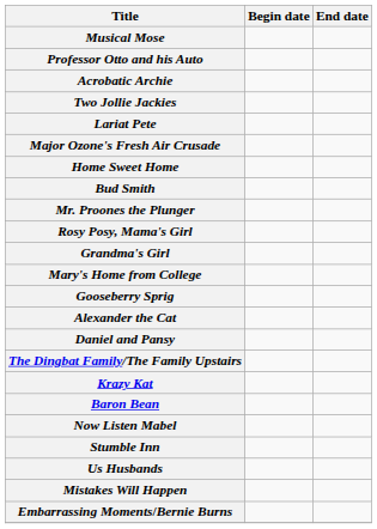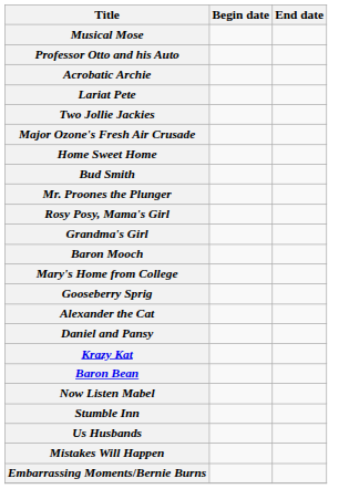rows swapped: Two Jollie Jackies <-> Lariat Pete
+ row: Baron Mooch
- row: The Dingbat Family/The Family Upstairs
